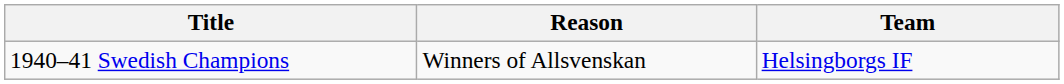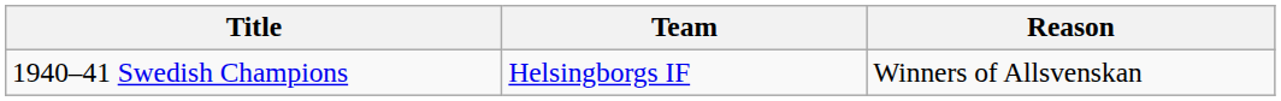columns swapped: Team <-> Reason
